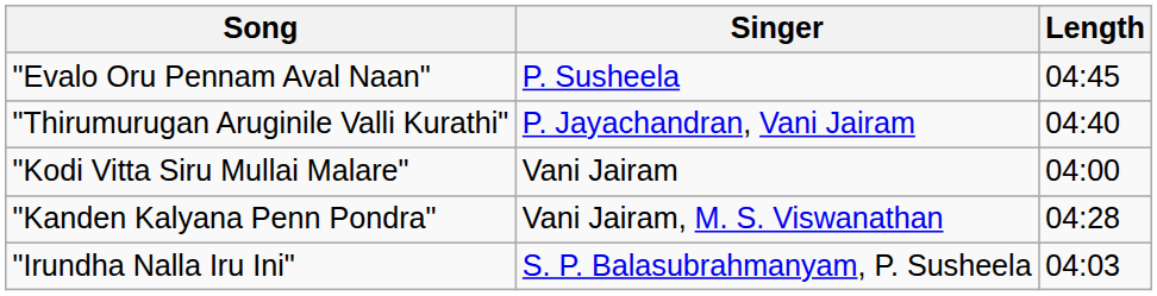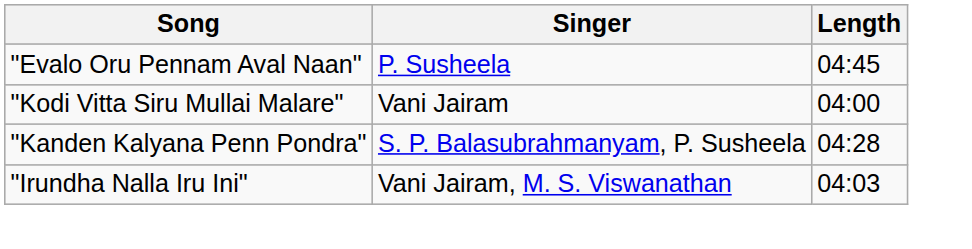- row: "Thirumurugan Aruginile Valli Kurathi" | P. Jayachandran, Vani Jairam | 04:40
"Kanden Kalyana Penn Pondra" | Singer: Vani Jairam, M. S. Viswanathan -> S. P. Balasubrahmanyam, P. Susheela
"Irundha Nalla Iru Ini" | Singer: S. P. Balasubrahmanyam, P. Susheela -> Vani Jairam, M. S. Viswanathan
